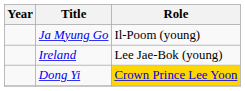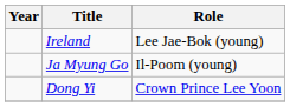rows swapped: Ireland <-> Ja Myung Go
Dong Yi | Role: gold background -> no background
